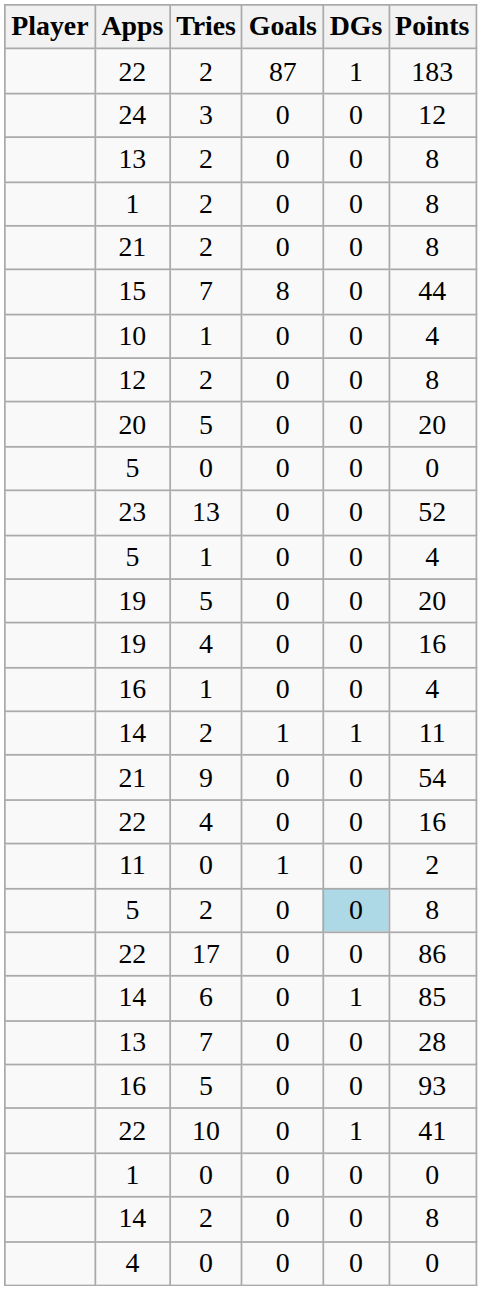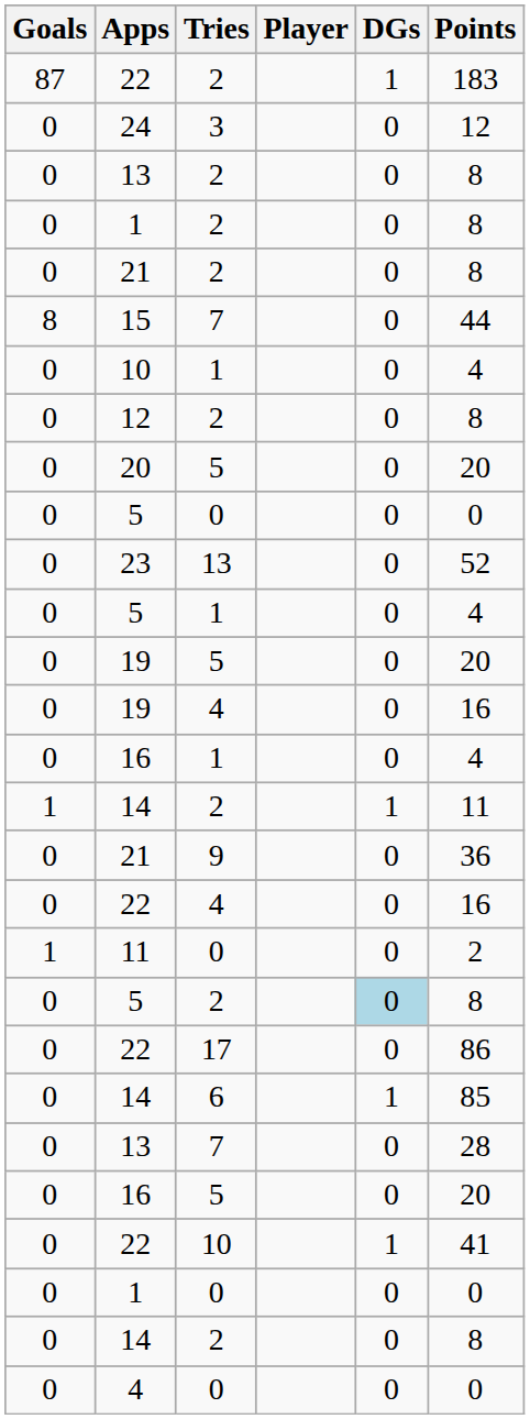columns swapped: Player <-> Goals
21 / 9 | Points: 54 -> 36
16 / 5 | Points: 93 -> 20
